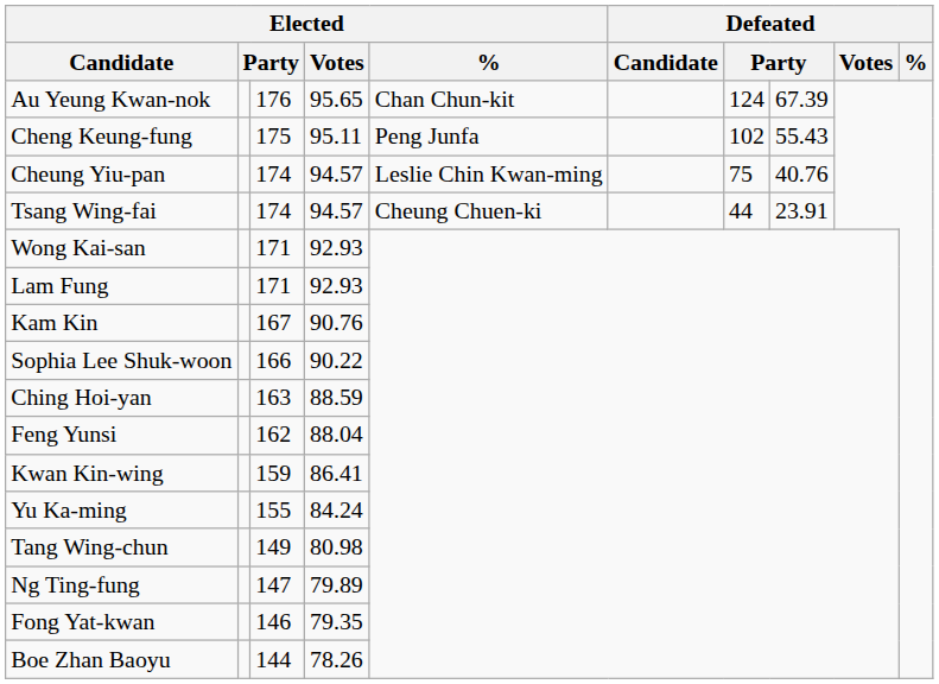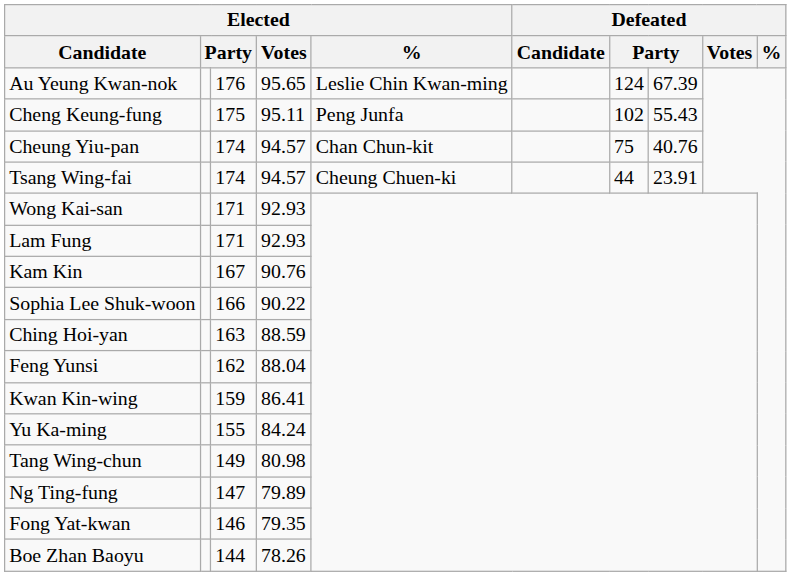Au Yeung Kwan-nok | Elected / %: Chan Chun-kit -> Leslie Chin Kwan-ming
Cheung Yiu-pan | Elected / %: Leslie Chin Kwan-ming -> Chan Chun-kit
